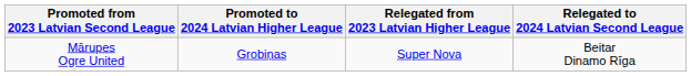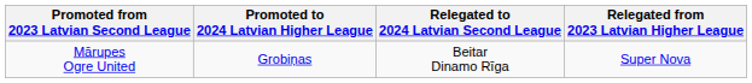columns swapped: Relegated from 2023 Latvian Higher League <-> Relegated to 2024 Latvian Second League
